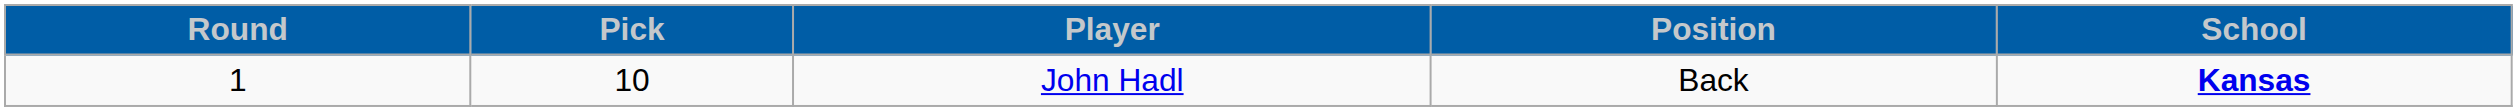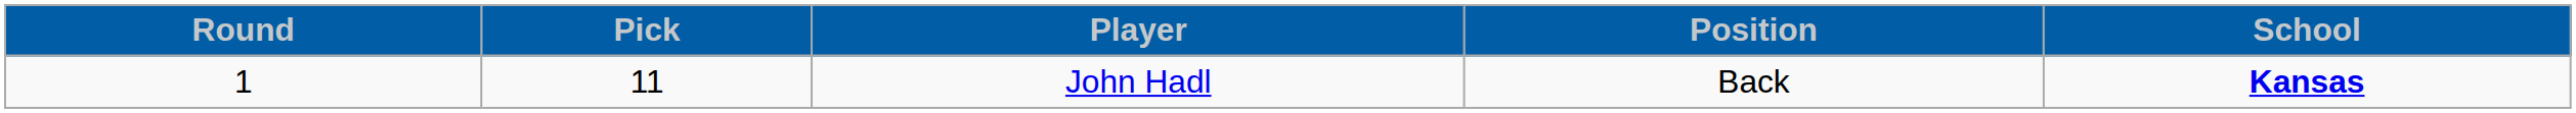John Hadl | Pick: 10 -> 11
